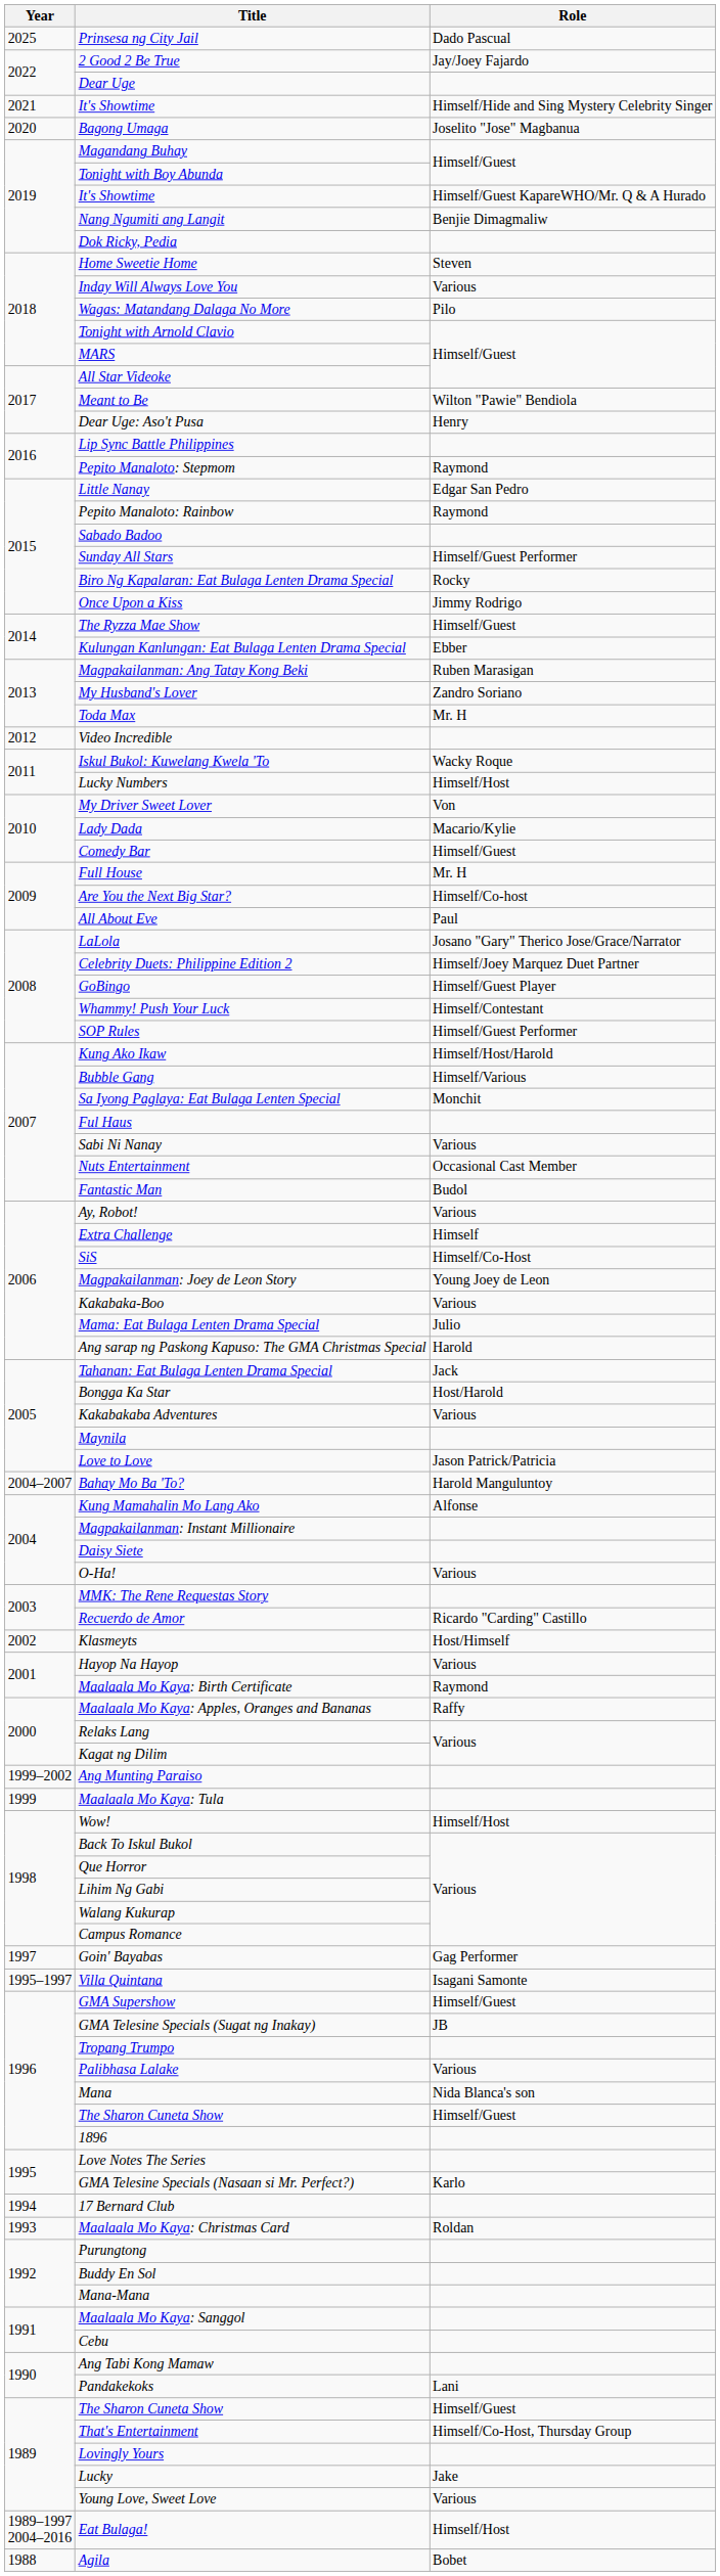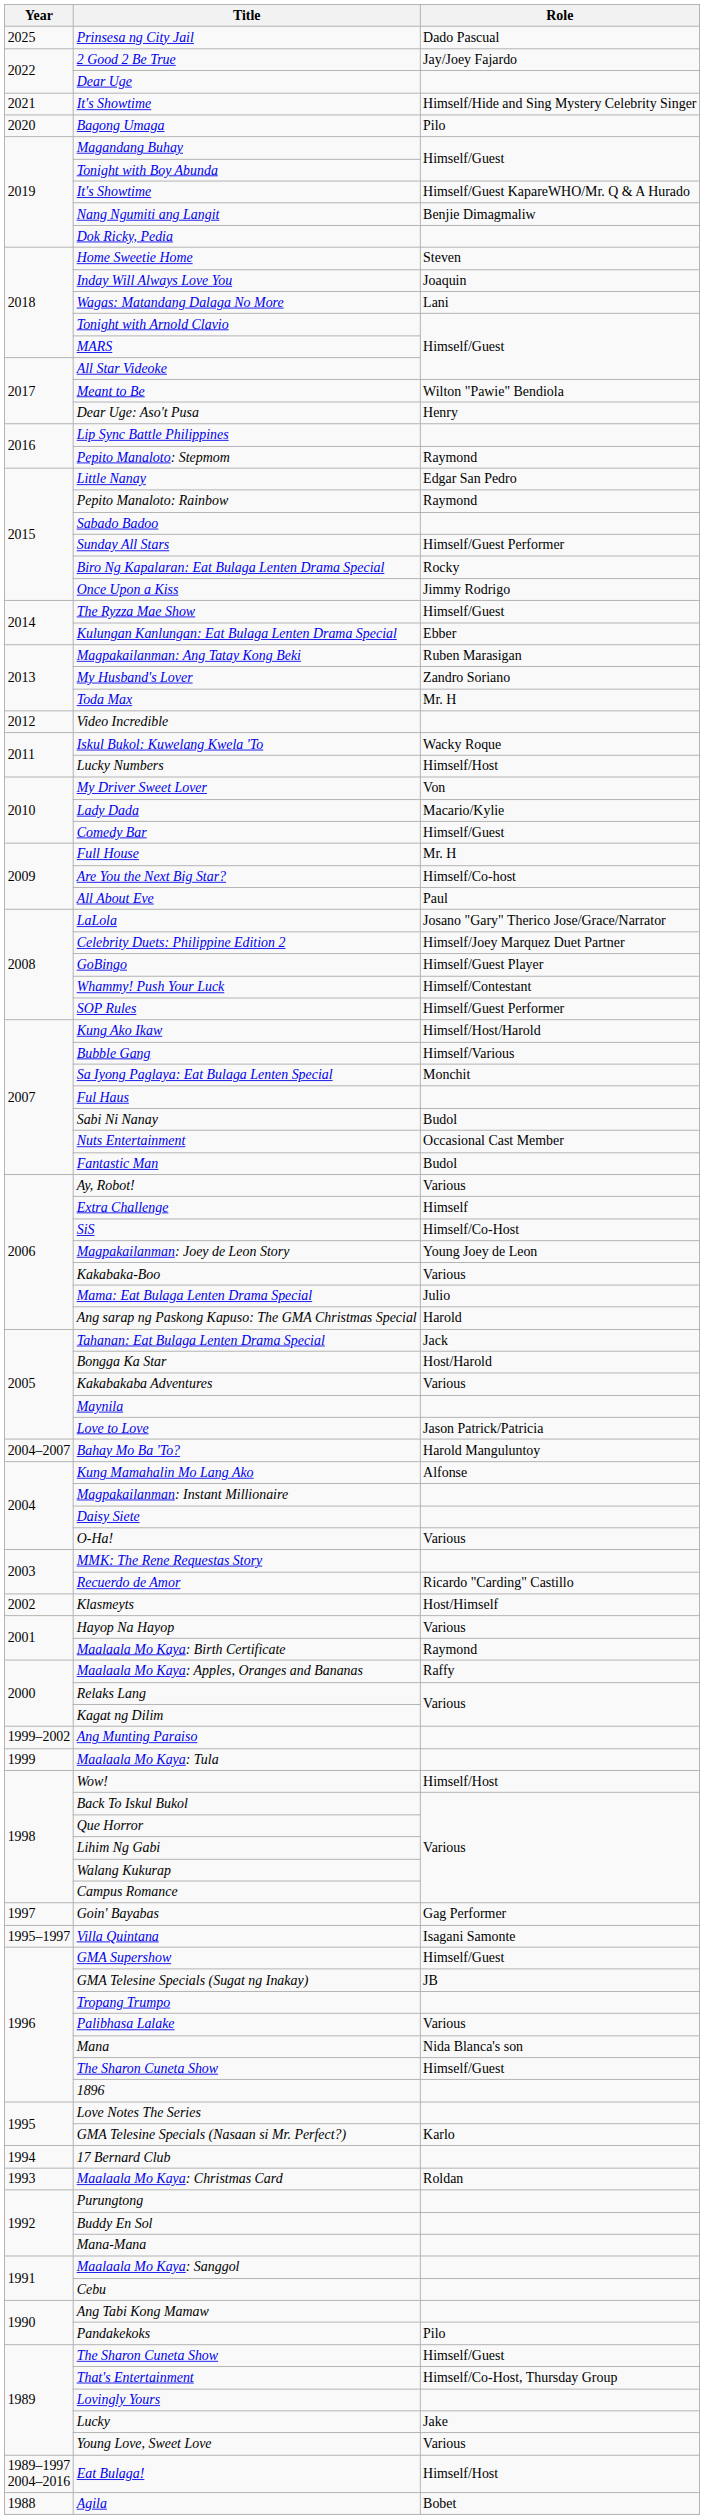Bagong Umaga | Role: Joselito "Jose" Magbanua -> Pilo
Inday Will Always Love You | Role: Various -> Joaquin
Wagas: Matandang Dalaga No More | Role: Pilo -> Lani
Sabi Ni Nanay | Role: Various -> Budol
Pandakekoks | Role: Lani -> Pilo
